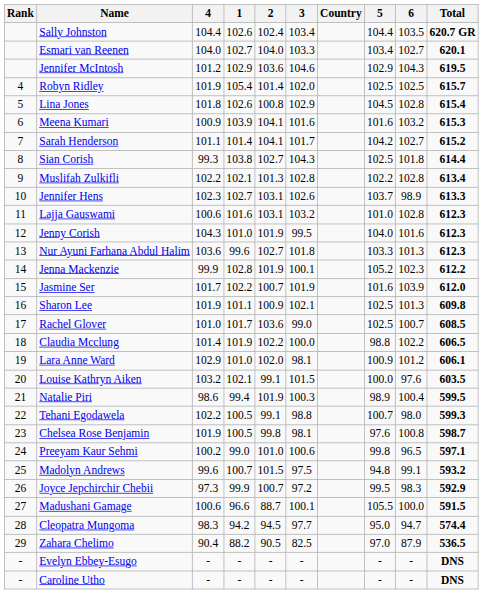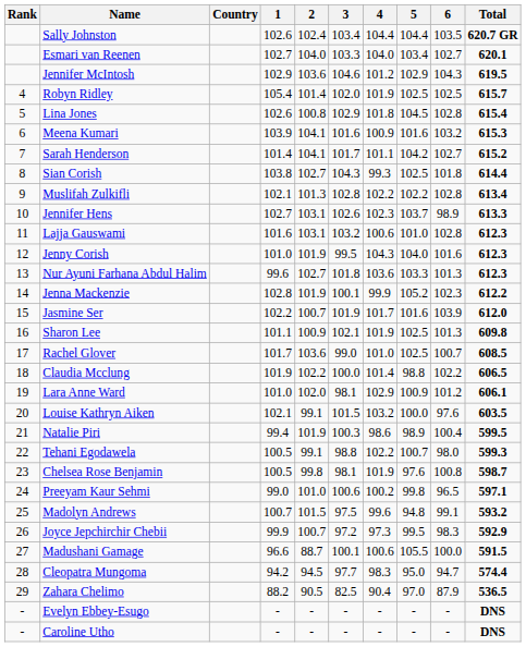columns swapped: Country <-> 4
